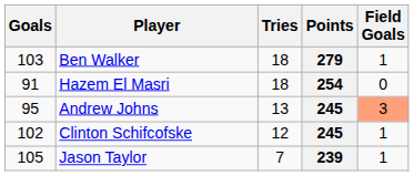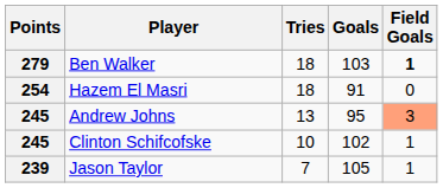columns swapped: Points <-> Goals
Ben Walker | Field Goals: normal -> bold
Clinton Schifcofske | Tries: 12 -> 10
